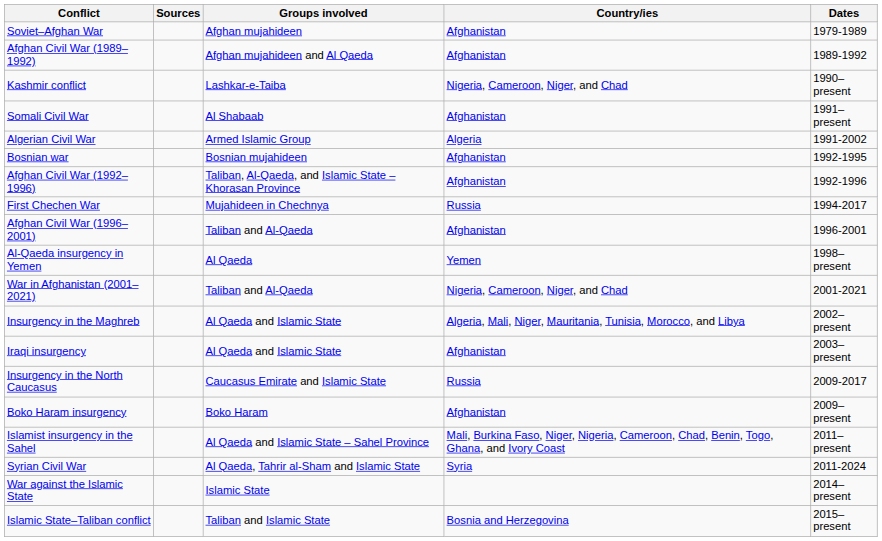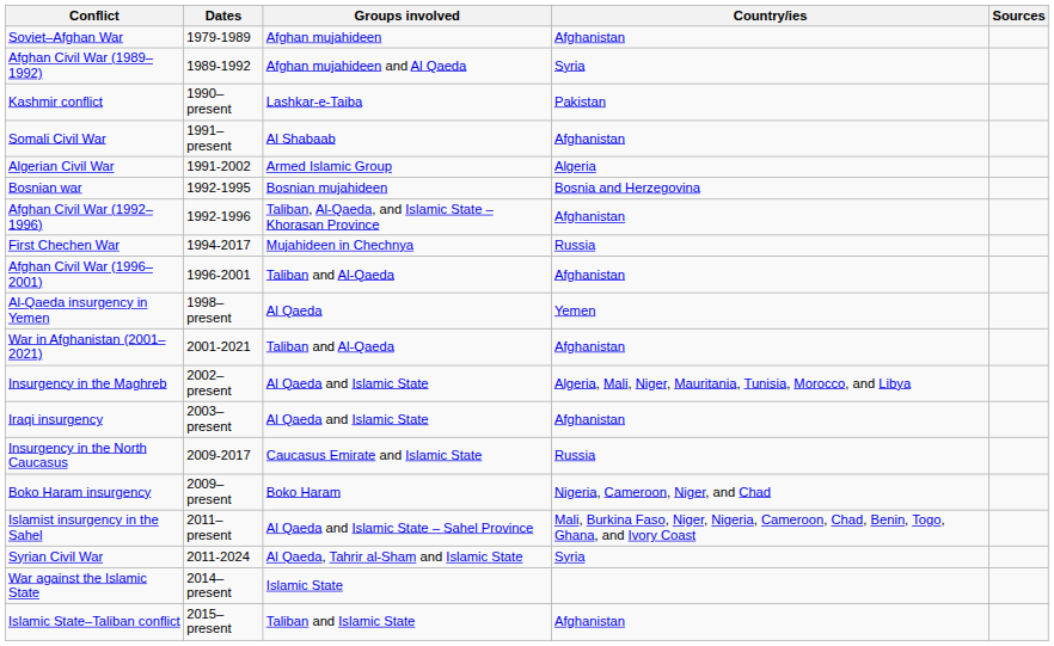columns swapped: Dates <-> Sources
Afghan Civil War (1989–1992) | Country/ies: Afghanistan -> Syria
Kashmir conflict | Country/ies: Nigeria, Cameroon, Niger, and Chad -> Pakistan
Bosnian war | Country/ies: Afghanistan -> Bosnia and Herzegovina
War in Afghanistan (2001–2021) | Country/ies: Nigeria, Cameroon, Niger, and Chad -> Afghanistan
Boko Haram insurgency | Country/ies: Afghanistan -> Nigeria, Cameroon, Niger, and Chad
Islamic State–Taliban conflict | Country/ies: Bosnia and Herzegovina -> Afghanistan
